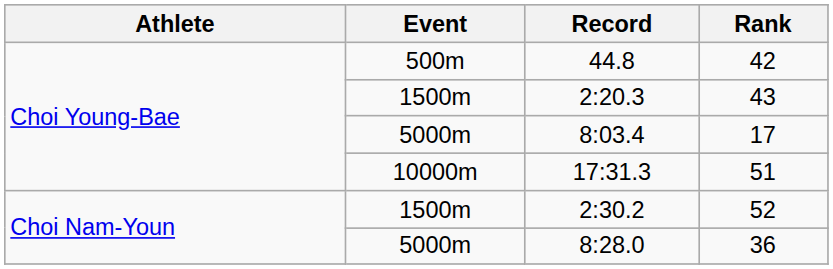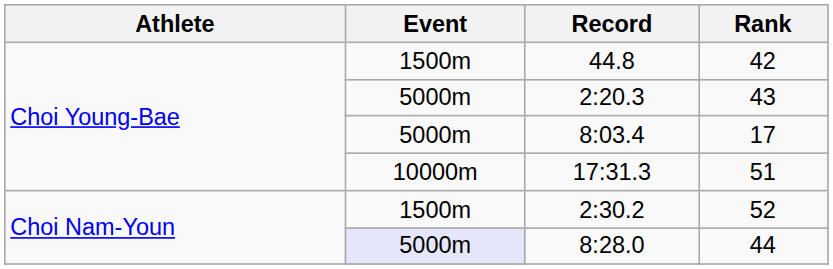44.8 | Event: 500m -> 1500m
2:20.3 | Event: 1500m -> 5000m
8:28.0 | Event: no background -> lavender background
8:28.0 | Rank: 36 -> 44
